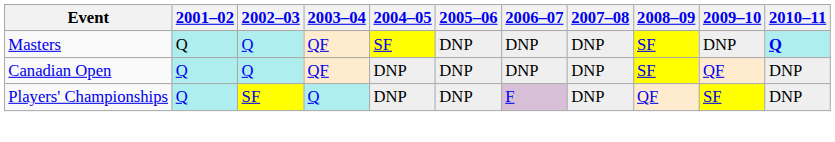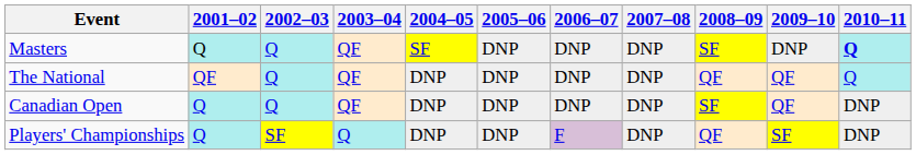+ row: The National | QF | Q | QF | DNP | DNP | DNP | DNP | QF | QF | Q
